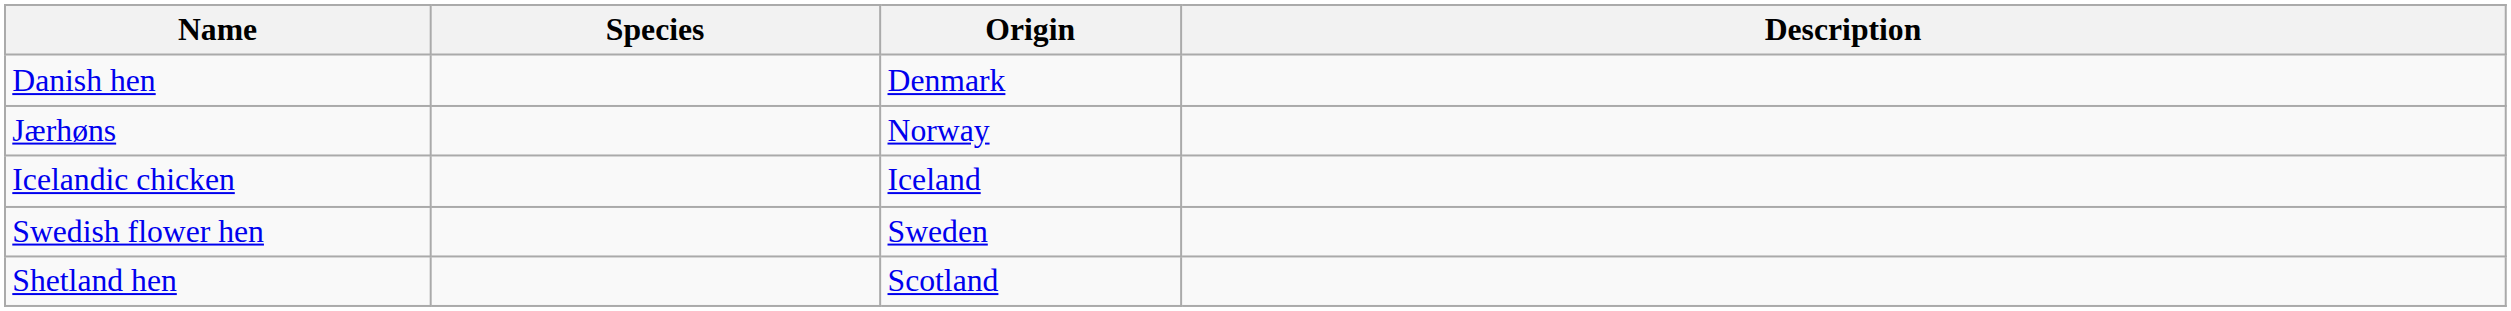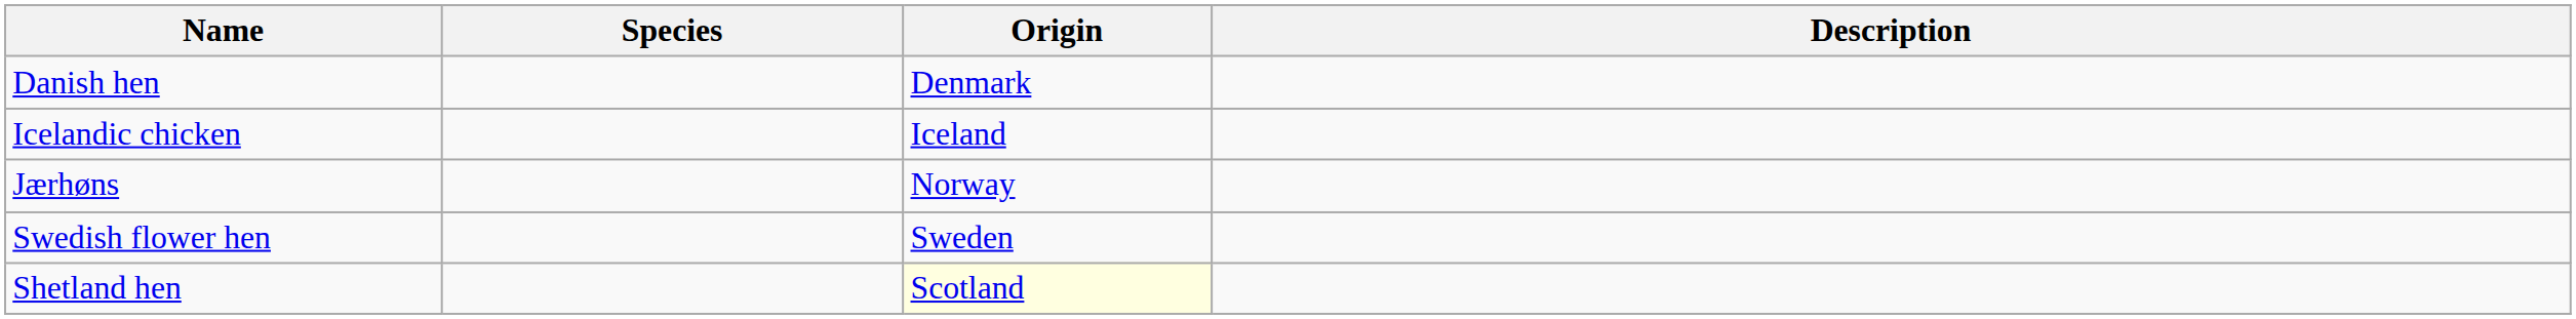rows swapped: Icelandic chicken <-> Jærhøns
Shetland hen | Origin: no background -> lightyellow background
